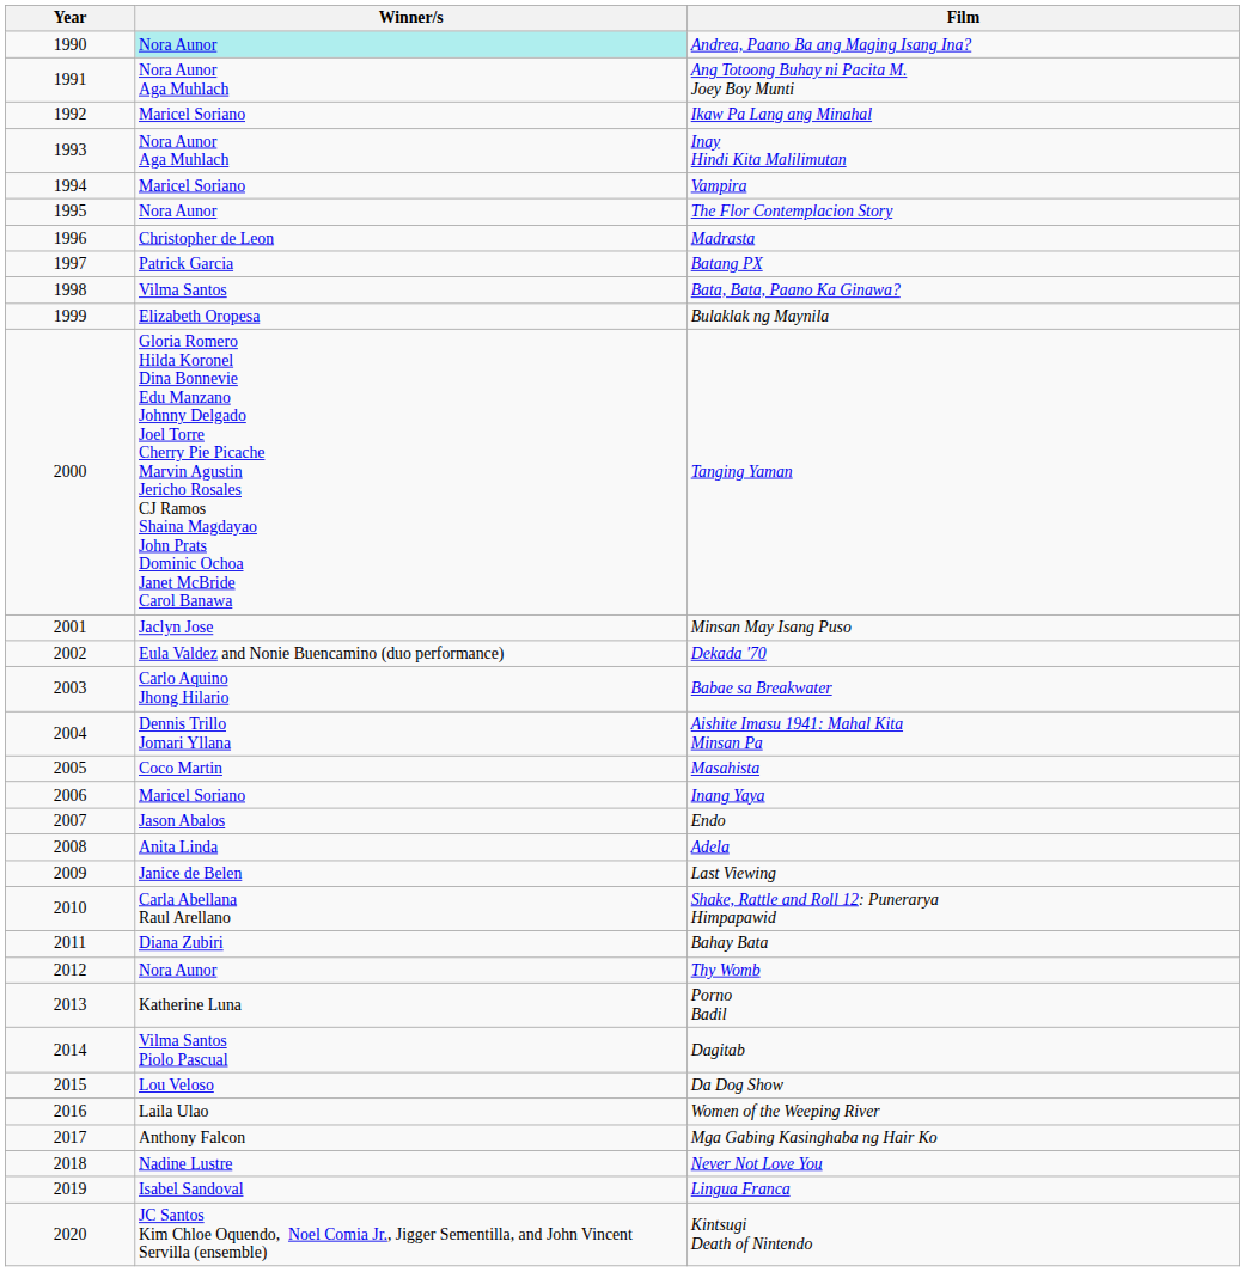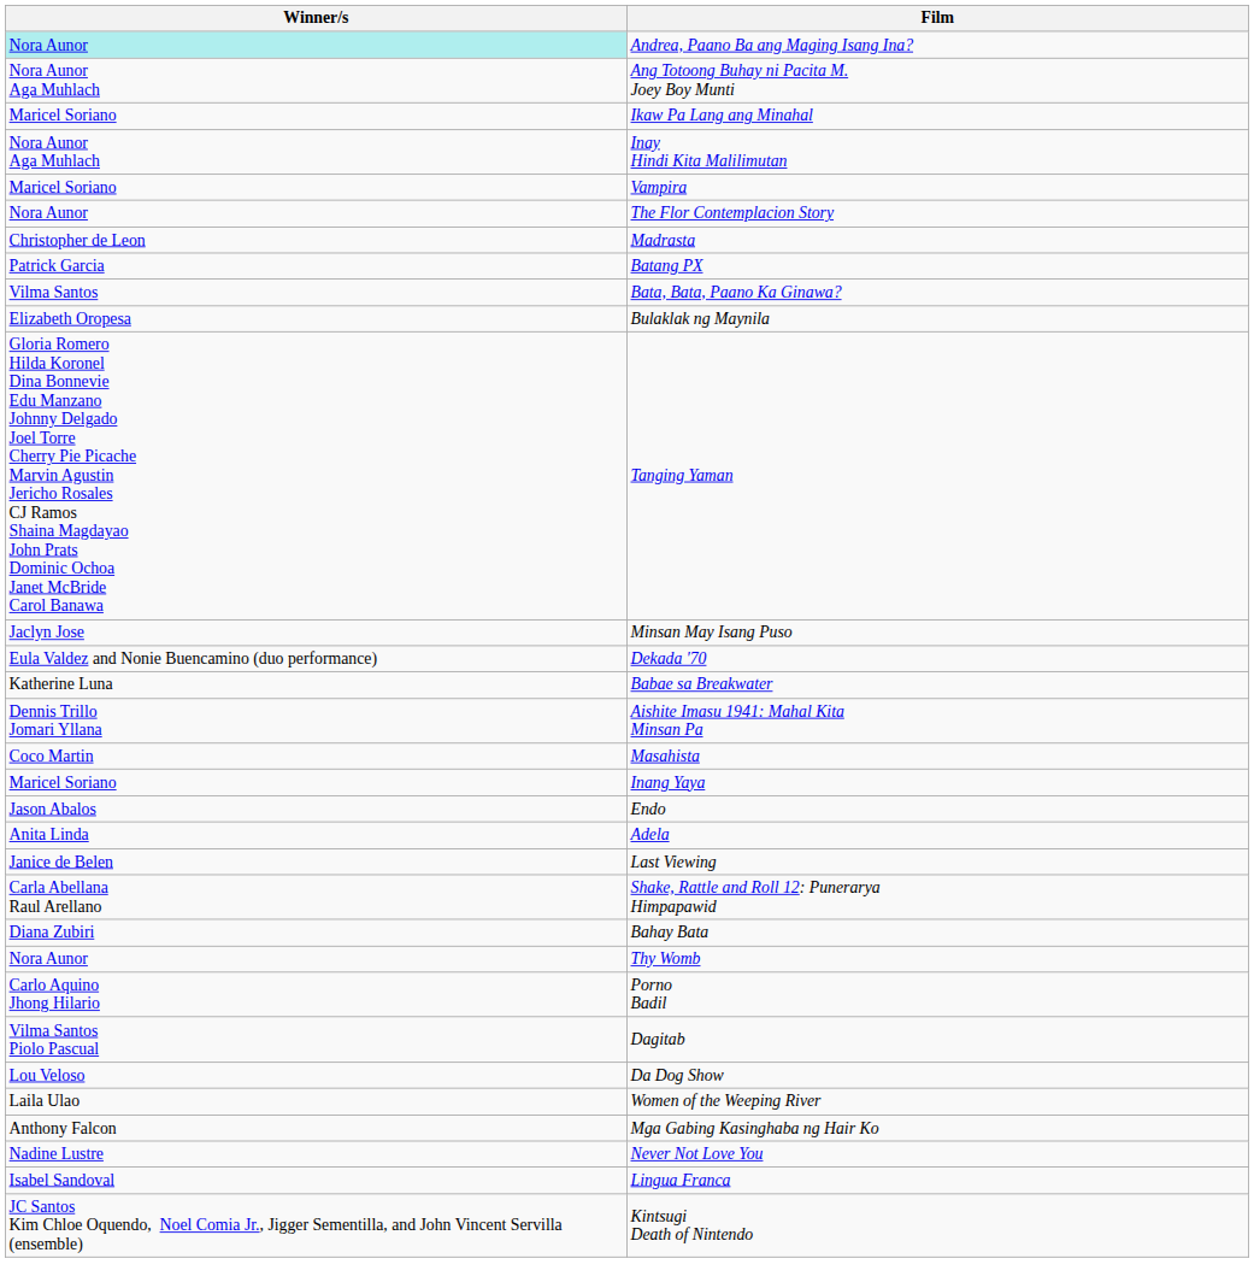- column: Year | 1990 | 1991 | 1992 | 1993 | 1994 | 1995 | 1996 | 1997 | 1998 | 1999 | 2000 | 2001 | 2002 | 2003 | 2004 | 2005 | 2006 | 2007 | 2008 | 2009 | 2010 | 2011 | 2012 | 2013 | 2014 | 2015 | 2016 | 2017 | 2018 | 2019 | 2020
Babae sa Breakwater | Winner/s: Carlo Aquino Jhong Hilario -> Katherine Luna
Porno Badil | Winner/s: Katherine Luna -> Carlo Aquino Jhong Hilario
